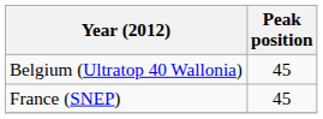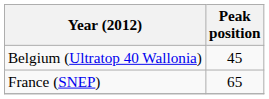France (SNEP) | Peak position: 45 -> 65
